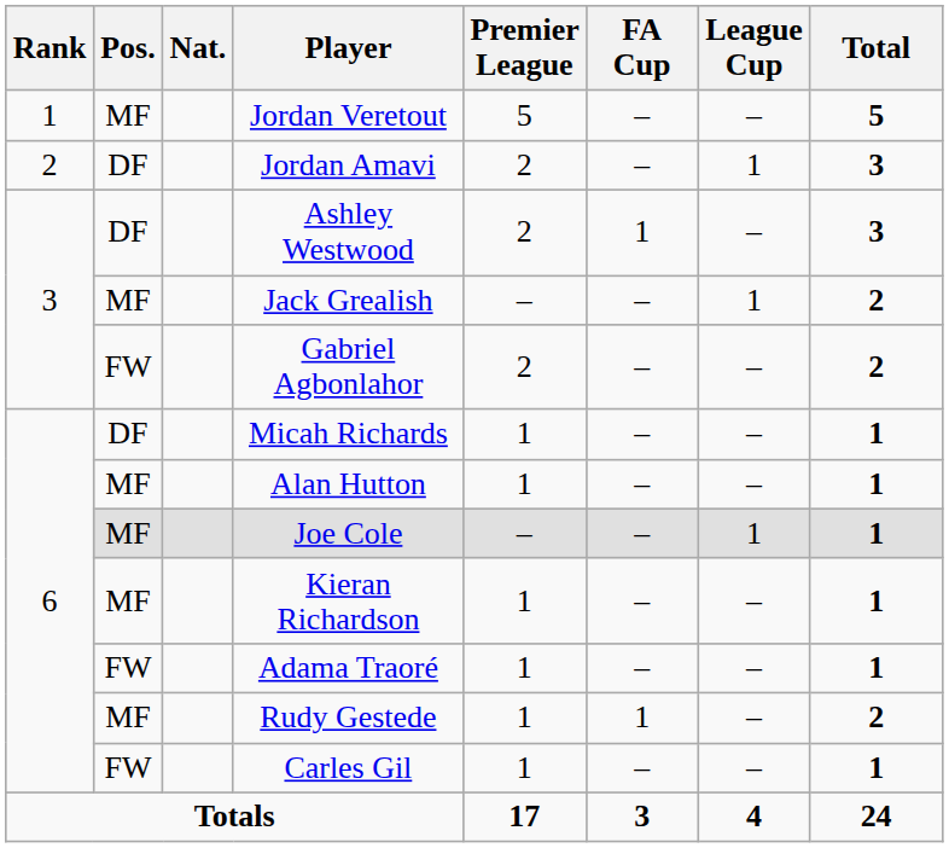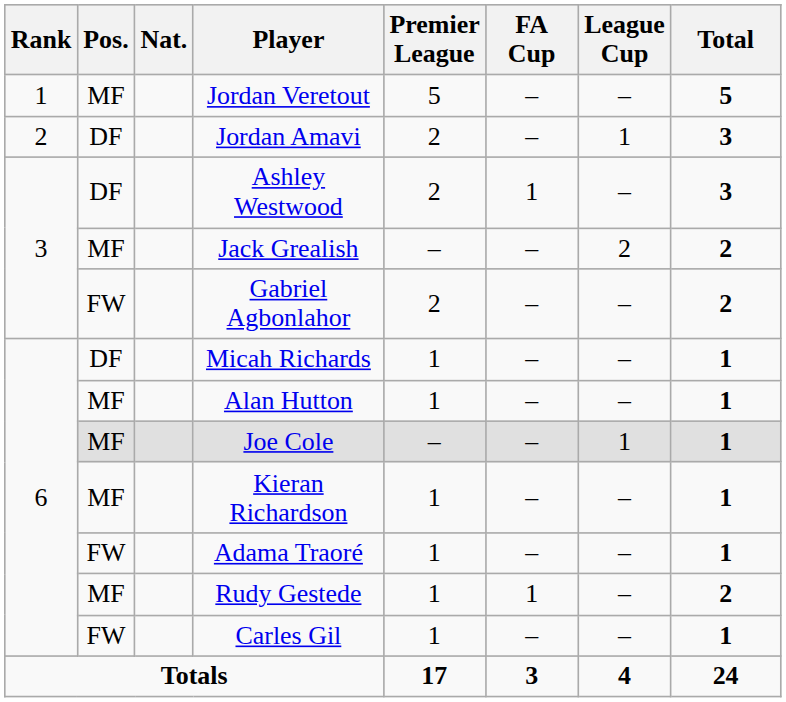Jack Grealish | League Cup: 1 -> 2
